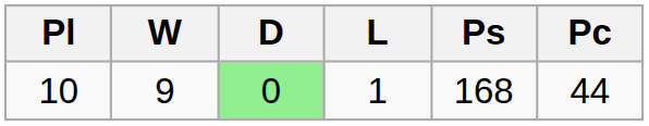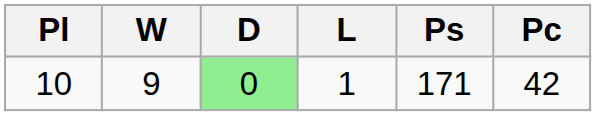10 | Ps: 168 -> 171
10 | Pc: 44 -> 42
